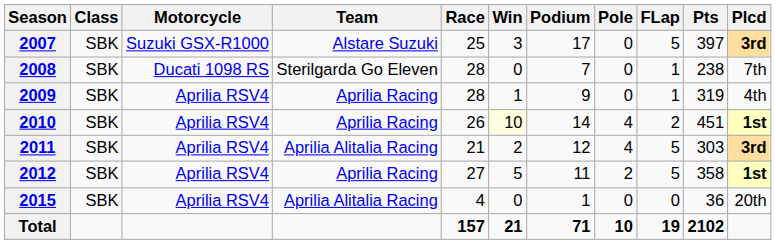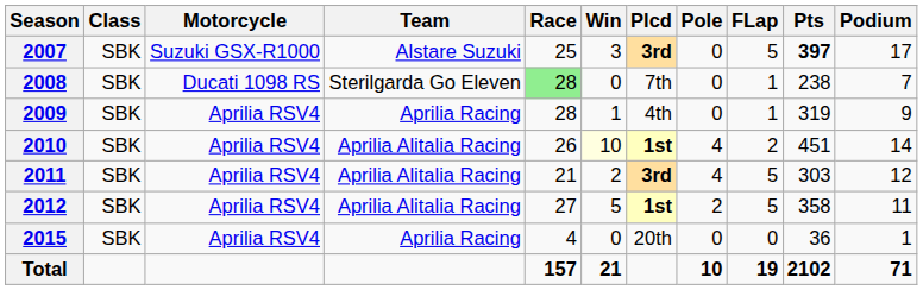columns swapped: Podium <-> Plcd
2007 | Pts: normal -> bold
2008 | Race: no background -> lightgreen background
2010 | Team: Aprilia Racing -> Aprilia Alitalia Racing
2012 | Team: Aprilia Racing -> Aprilia Alitalia Racing
2015 | Team: Aprilia Alitalia Racing -> Aprilia Racing
